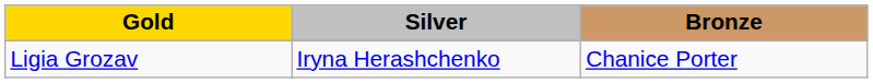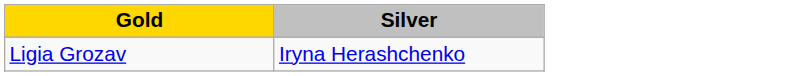- column: Bronze | Chanice Porter
